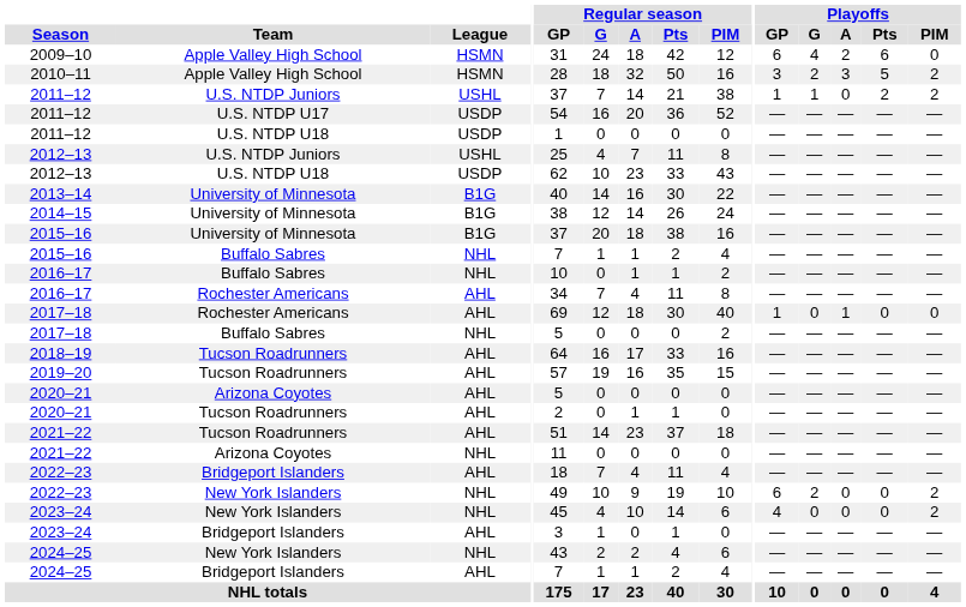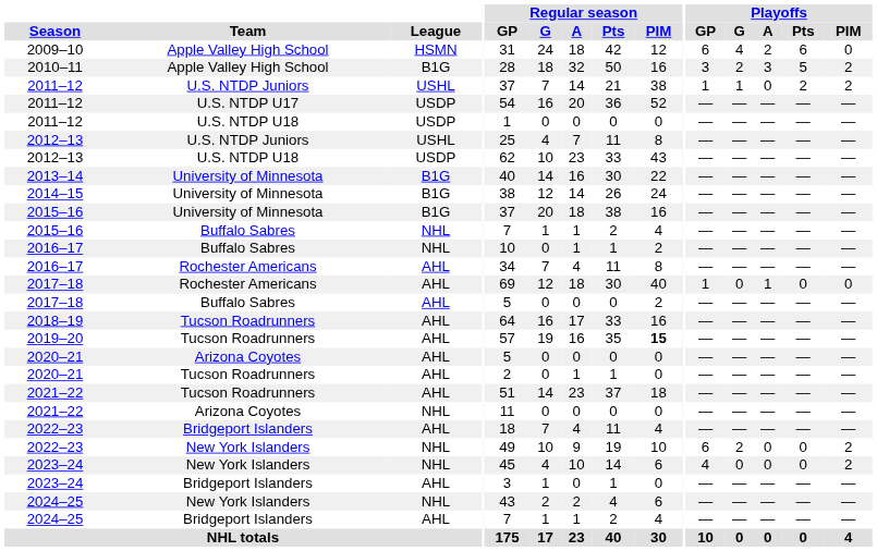2010–11 | League: HSMN -> B1G
2017–18 / Buffalo Sabres | League: NHL -> AHL
2019–20 | Regular season / PIM: normal -> bold
